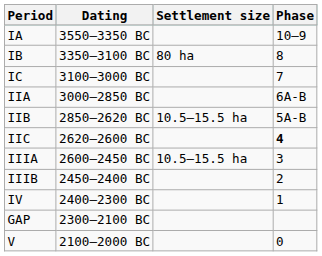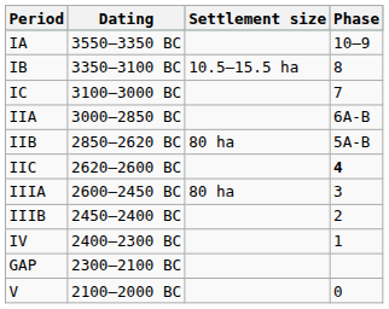IB | Settlement size: 80 ha -> 10.5–15.5 ha
IIB | Settlement size: 10.5–15.5 ha -> 80 ha
IIIA | Settlement size: 10.5–15.5 ha -> 80 ha
